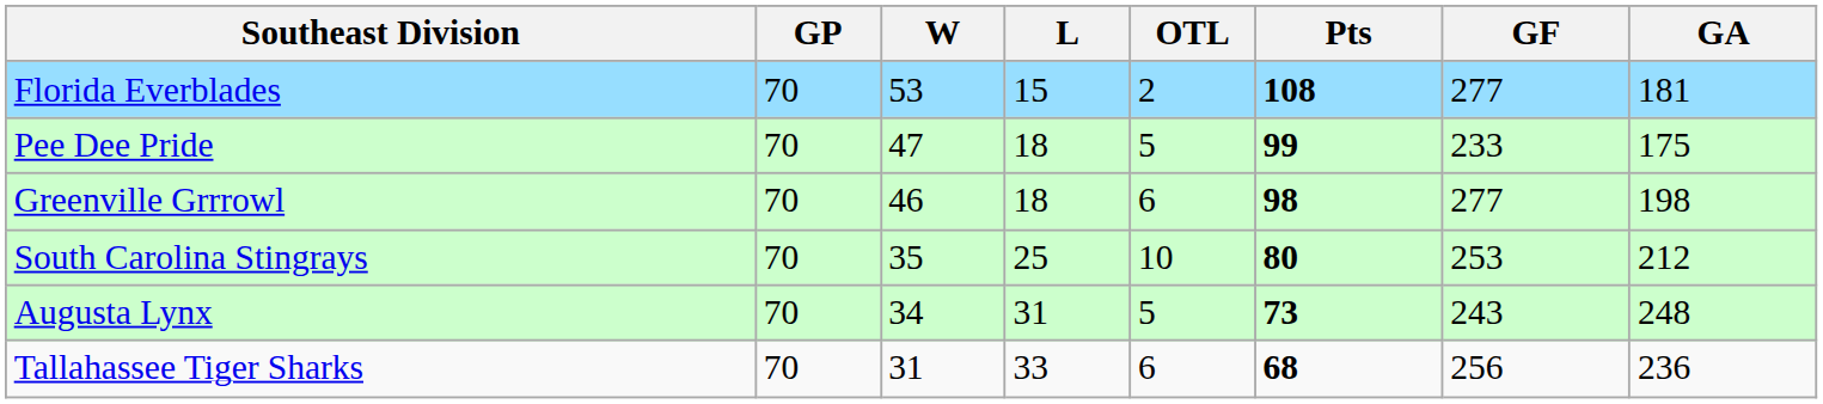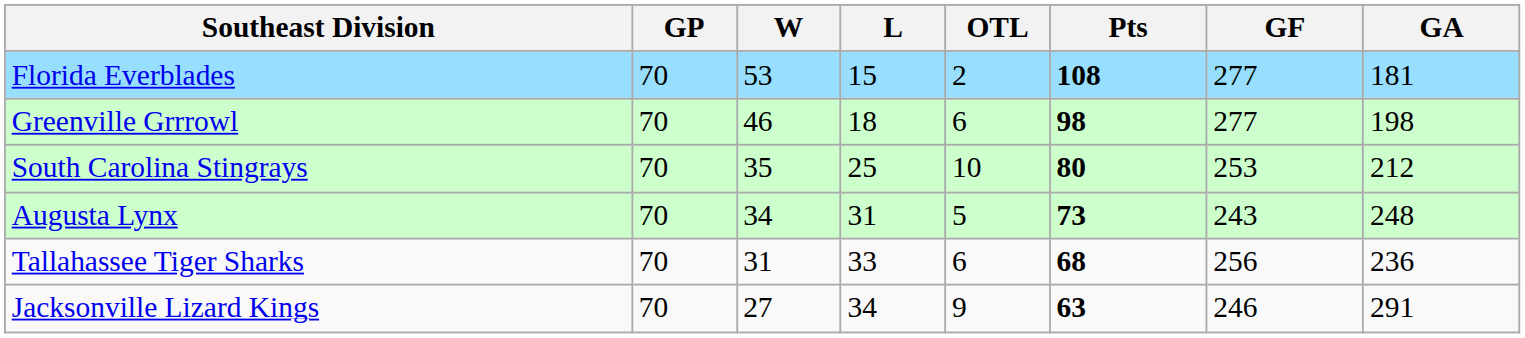- row: Pee Dee Pride | 70 | 47 | 18 | 5 | 99 | 233 | 175
+ row: Jacksonville Lizard Kings | 70 | 27 | 34 | 9 | 63 | 246 | 291
